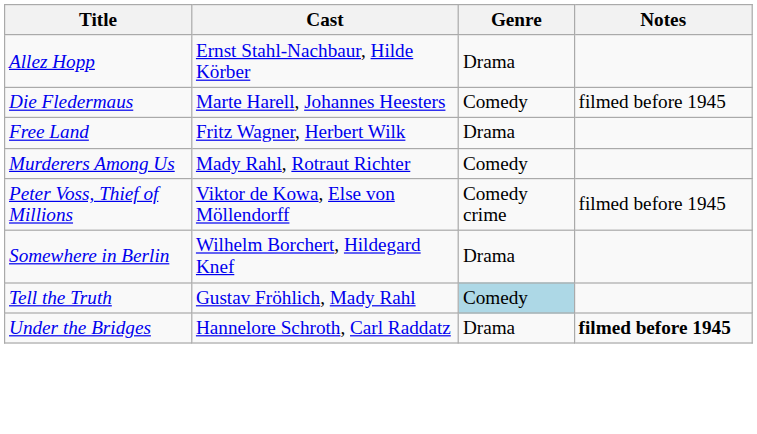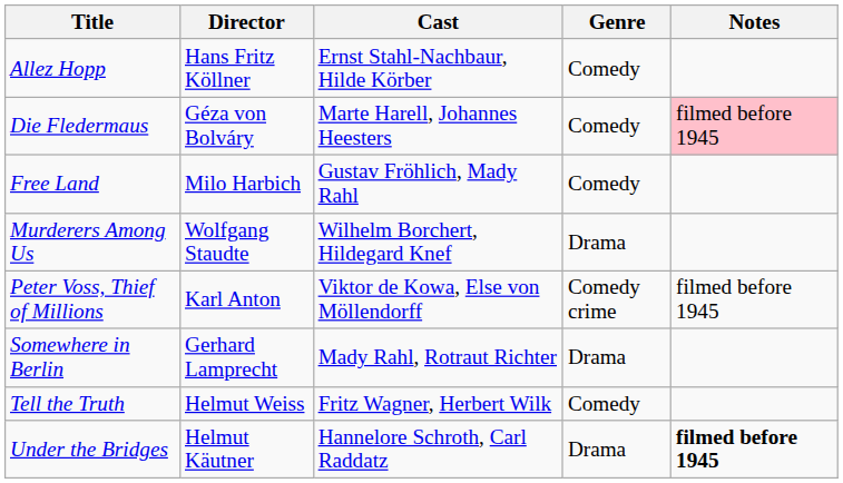+ column: Director | Hans Fritz Köllner | Géza von Bolváry | Milo Harbich | Wolfgang Staudte | Karl Anton | Gerhard Lamprecht | Helmut Weiss | Helmut Käutner
Allez Hopp | Genre: Drama -> Comedy
Die Fledermaus | Notes: no background -> pink background
Free Land | Cast: Fritz Wagner, Herbert Wilk -> Gustav Fröhlich, Mady Rahl
Free Land | Genre: Drama -> Comedy
Murderers Among Us | Cast: Mady Rahl, Rotraut Richter -> Wilhelm Borchert, Hildegard Knef
Murderers Among Us | Genre: Comedy -> Drama
Somewhere in Berlin | Cast: Wilhelm Borchert, Hildegard Knef -> Mady Rahl, Rotraut Richter
Tell the Truth | Cast: Gustav Fröhlich, Mady Rahl -> Fritz Wagner, Herbert Wilk
Tell the Truth | Genre: lightblue background -> no background
